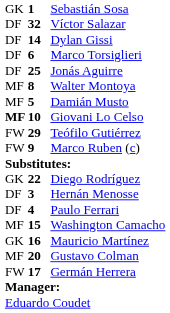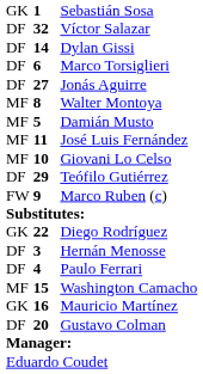Jonás Aguirre | column 2: 25 -> 27
+ row: MF | 11 | José Luis Fernández
Giovani Lo Celso | column 1: bold -> normal
Teófilo Gutiérrez | column 1: FW -> DF
Gustavo Colman | column 1: MF -> DF
- row: FW | 17 | Germán Herrera
